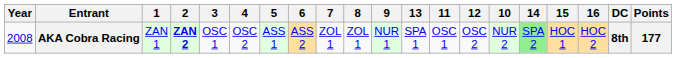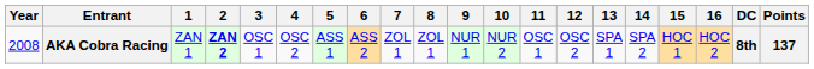columns swapped: 10 <-> 13
AKA Cobra Racing | 14: lightgreen background -> no background
AKA Cobra Racing | Points: 177 -> 137
